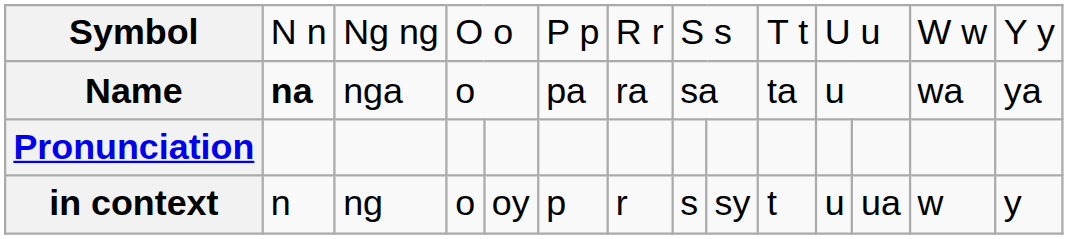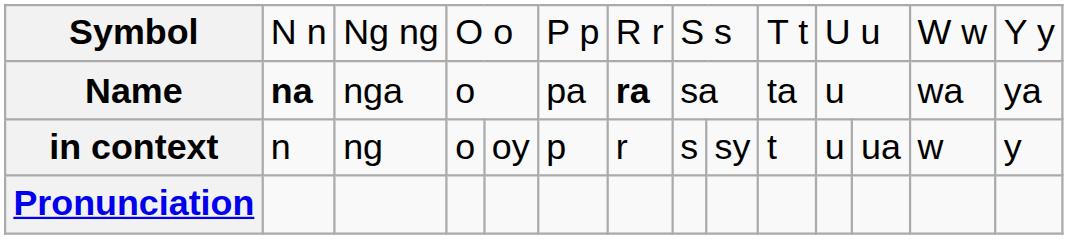Name | column 7: normal -> bold
rows swapped: Pronunciation <-> in context
